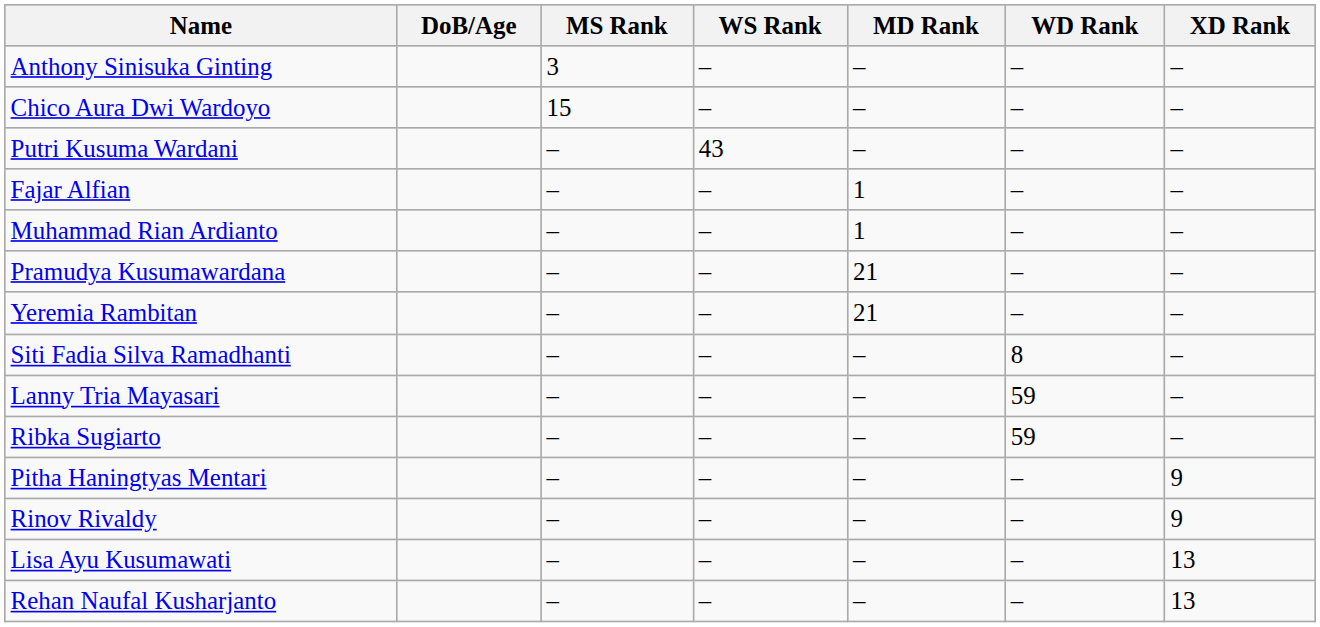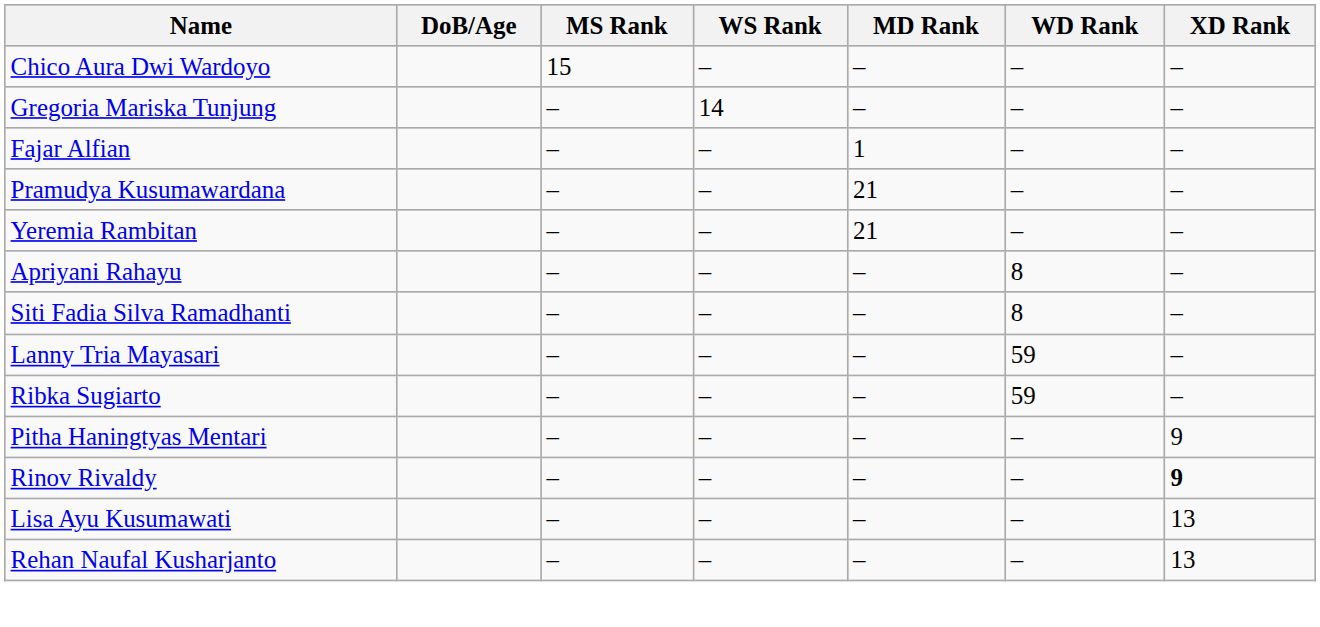- row: Anthony Sinisuka Ginting | 3 | – | – | – | –
+ row: Gregoria Mariska Tunjung | – | 14 | – | – | –
- row: Putri Kusuma Wardani | – | 43 | – | – | –
- row: Muhammad Rian Ardianto | – | – | 1 | – | –
+ row: Apriyani Rahayu | – | – | – | 8 | –
Rinov Rivaldy | XD Rank: normal -> bold
